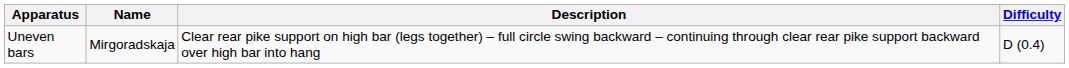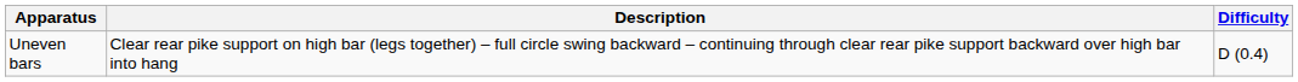- column: Name | Mirgoradskaja
